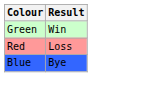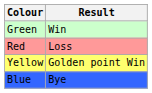+ row: Yellow | Golden point Win
